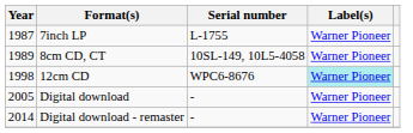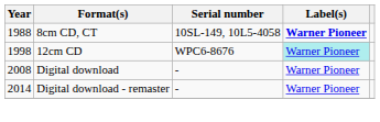- row: 1987 | 7inch LP | L-1755 | Warner Pioneer
8cm CD, CT | Year: 1989 -> 1988
8cm CD, CT | Label(s): normal -> bold
Digital download | Year: 2005 -> 2008
